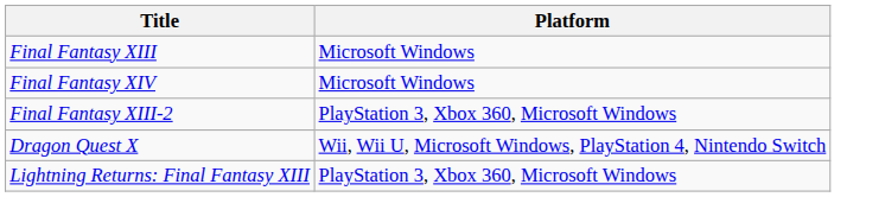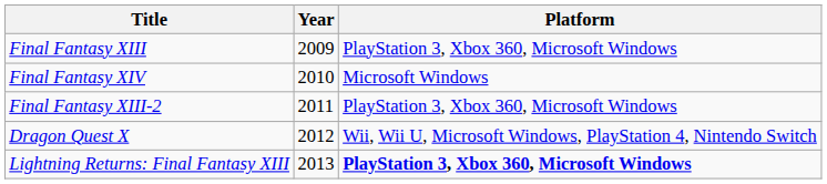+ column: Year | 2009 | 2010 | 2011 | 2012 | 2013
Final Fantasy XIII | Platform: Microsoft Windows -> PlayStation 3, Xbox 360, Microsoft Windows
Lightning Returns: Final Fantasy XIII | Platform: normal -> bold
